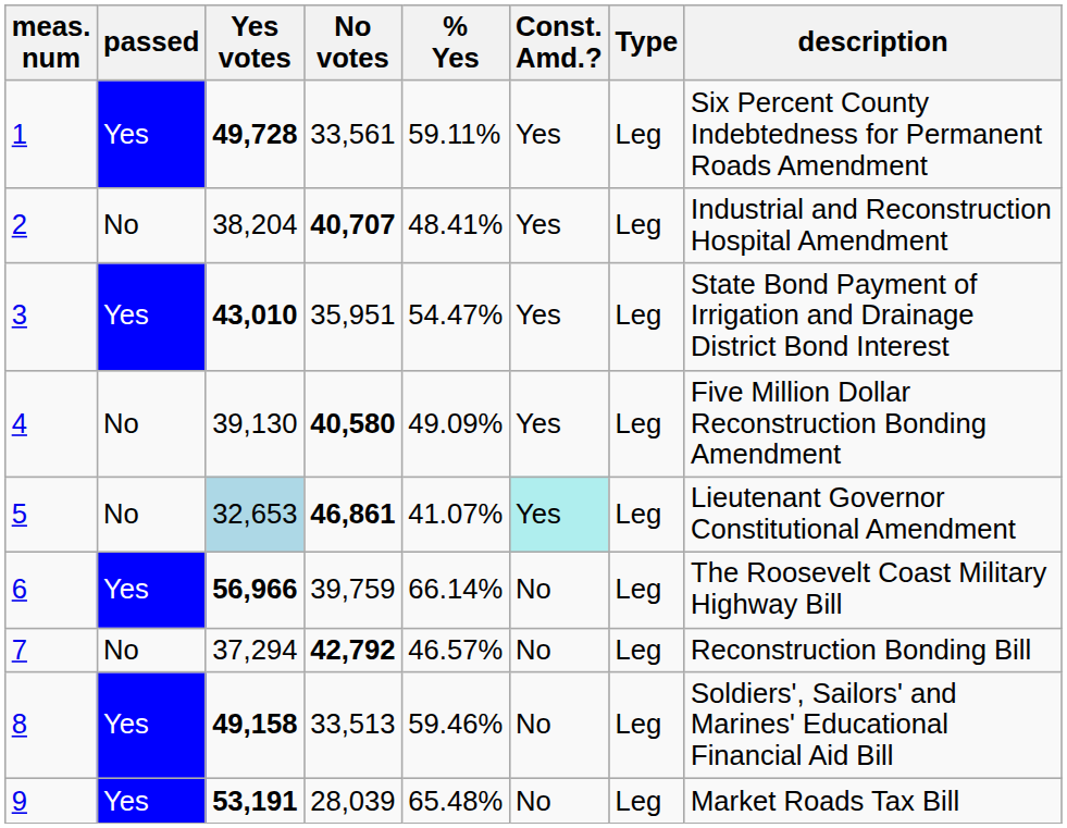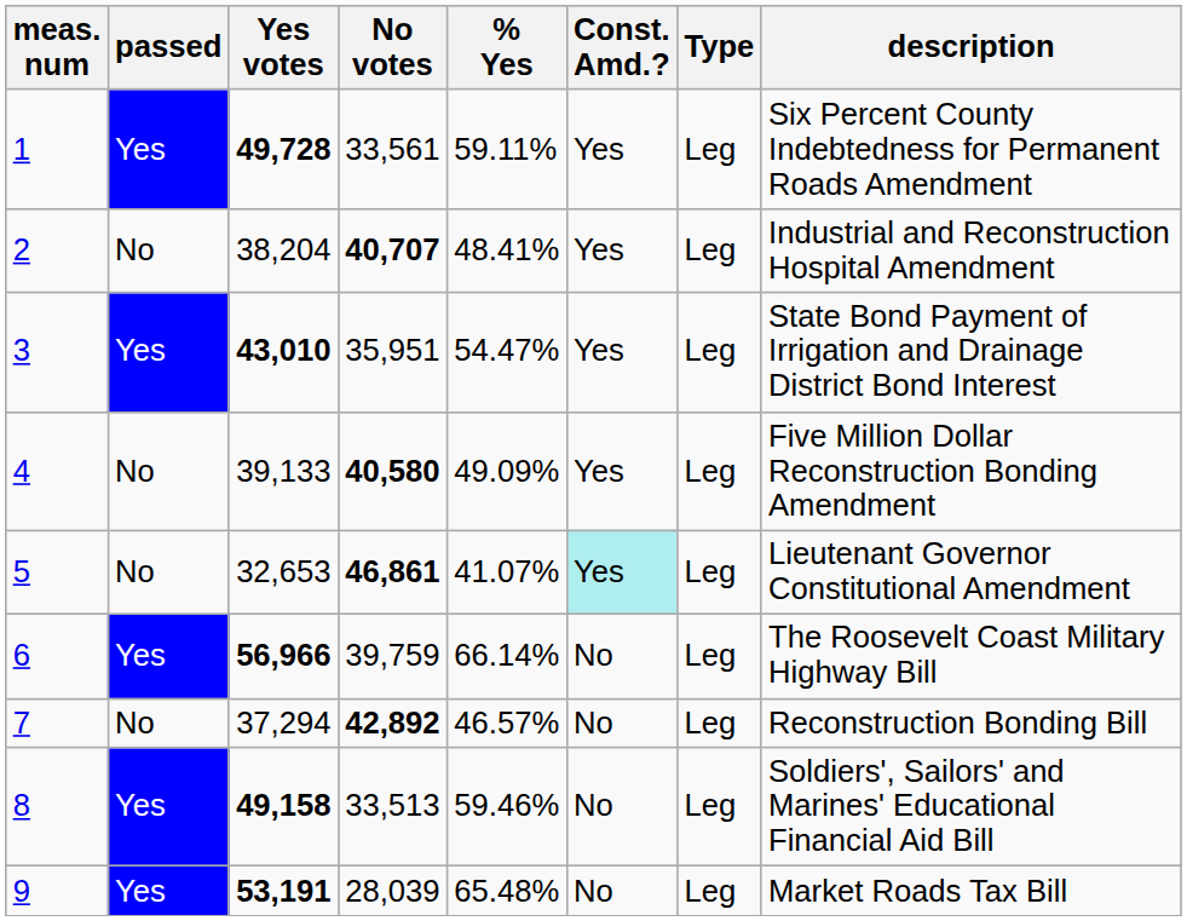4 | Yes votes: 39,130 -> 39,133
5 | Yes votes: lightblue background -> no background
7 | No votes: 42,792 -> 42,892
